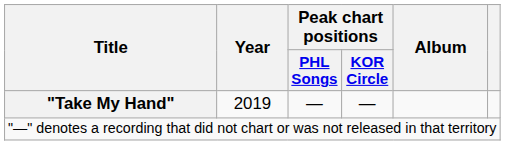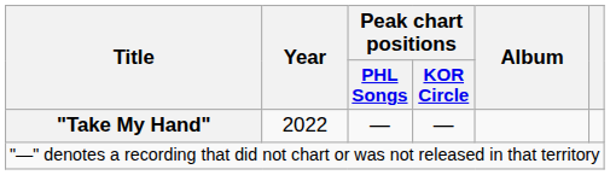"Take My Hand" | Year: 2019 -> 2022
